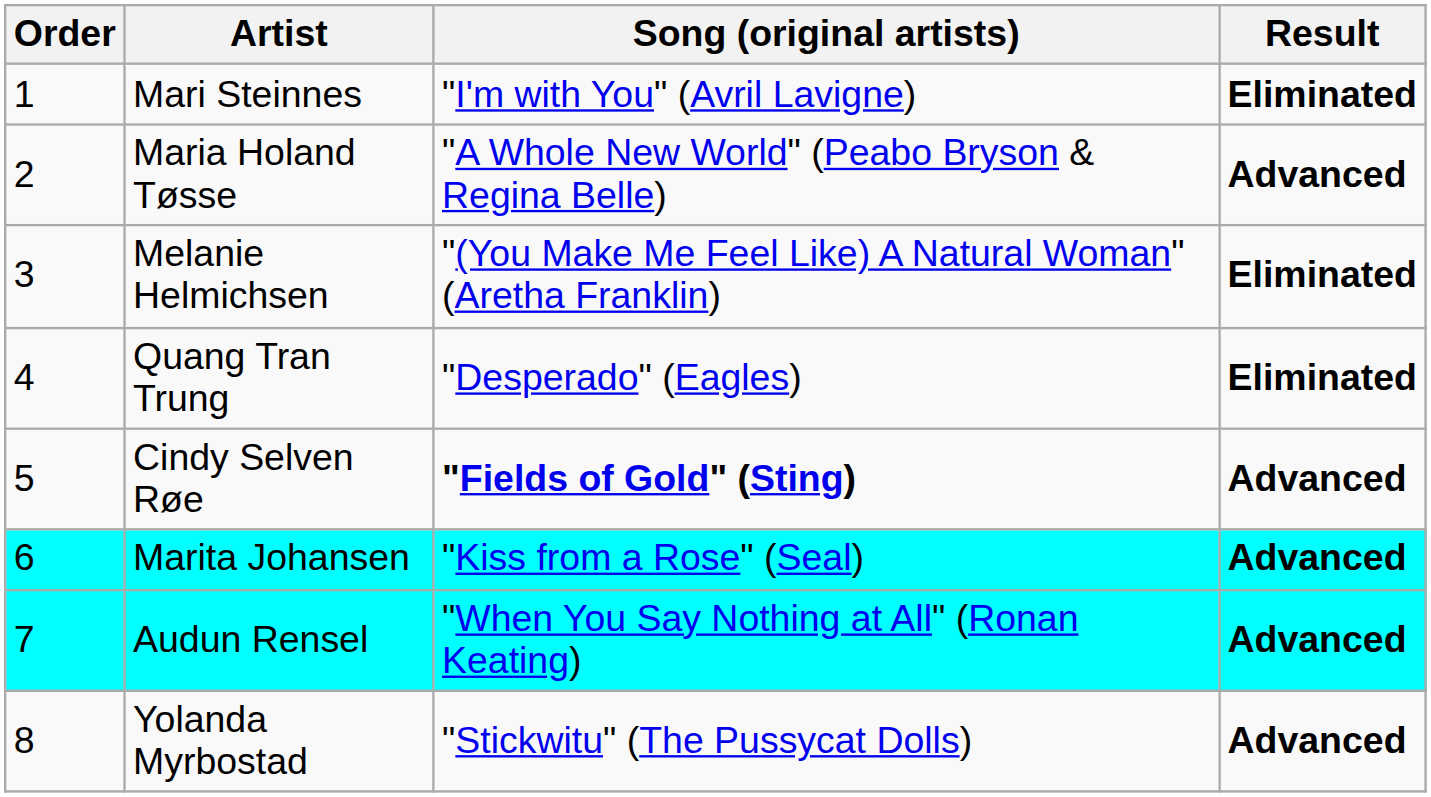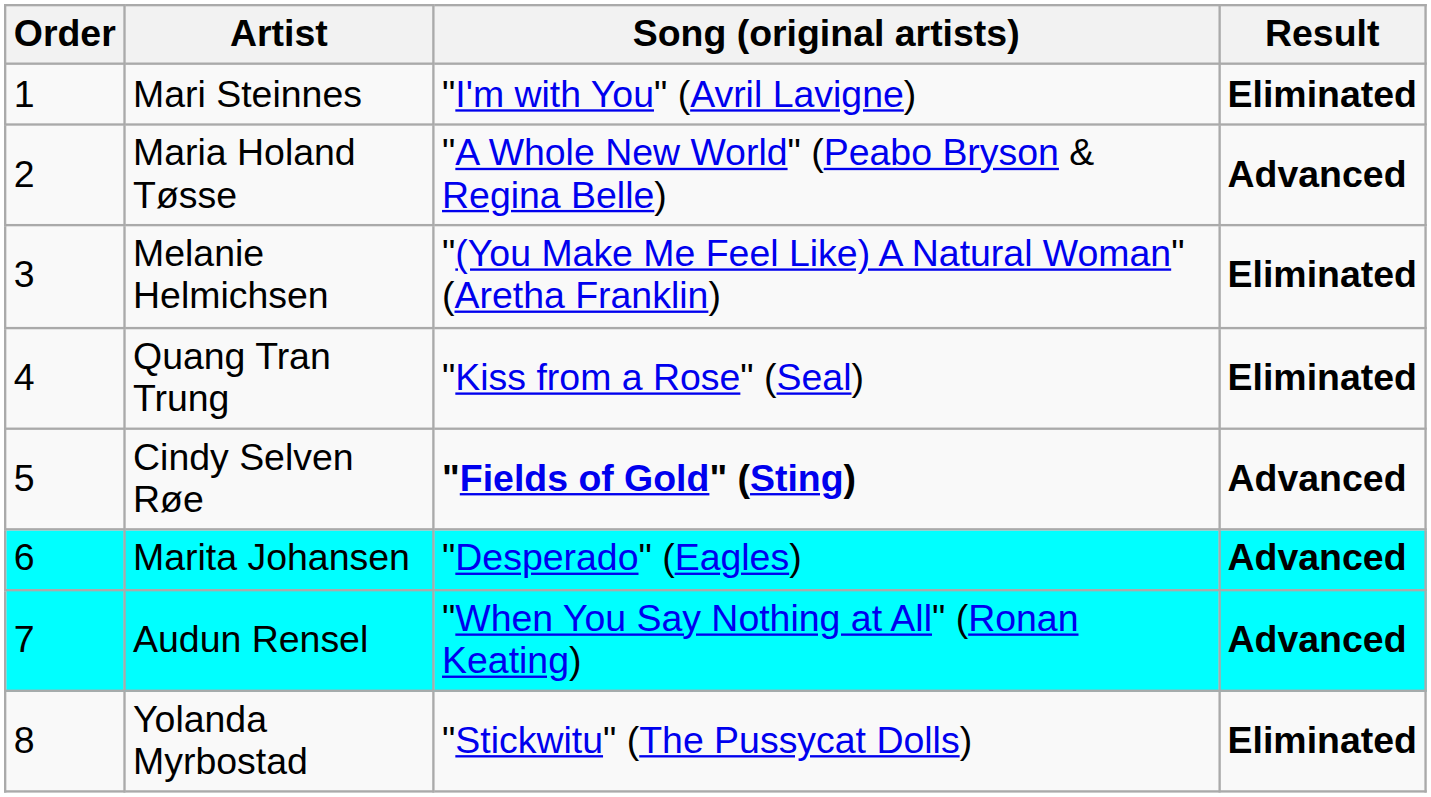Quang Tran Trung | Song (original artists): "Desperado" (Eagles) -> "Kiss from a Rose" (Seal)
Marita Johansen | Song (original artists): "Kiss from a Rose" (Seal) -> "Desperado" (Eagles)
Yolanda Myrbostad | Result: Advanced -> Eliminated
